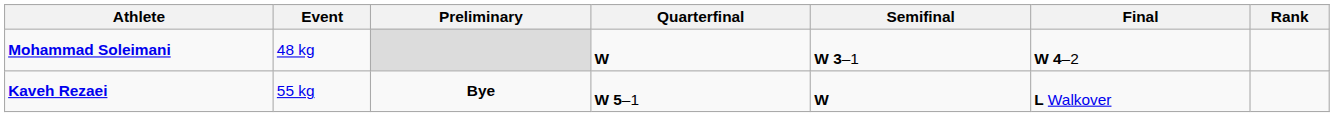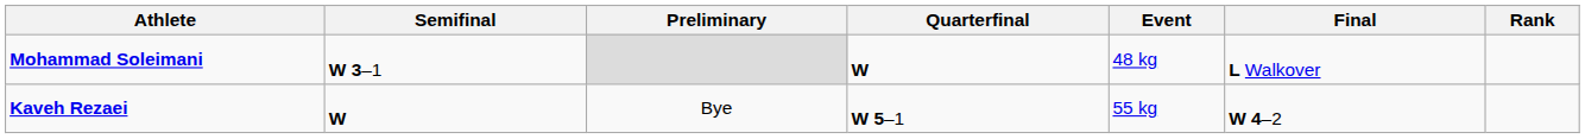columns swapped: Event <-> Semifinal
Mohammad Soleimani | Final: W 4–2 -> L Walkover
Kaveh Rezaei | Preliminary: bold -> normal
Kaveh Rezaei | Final: L Walkover -> W 4–2
